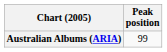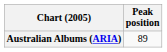Australian Albums (ARIA) | Peak position: 99 -> 89
